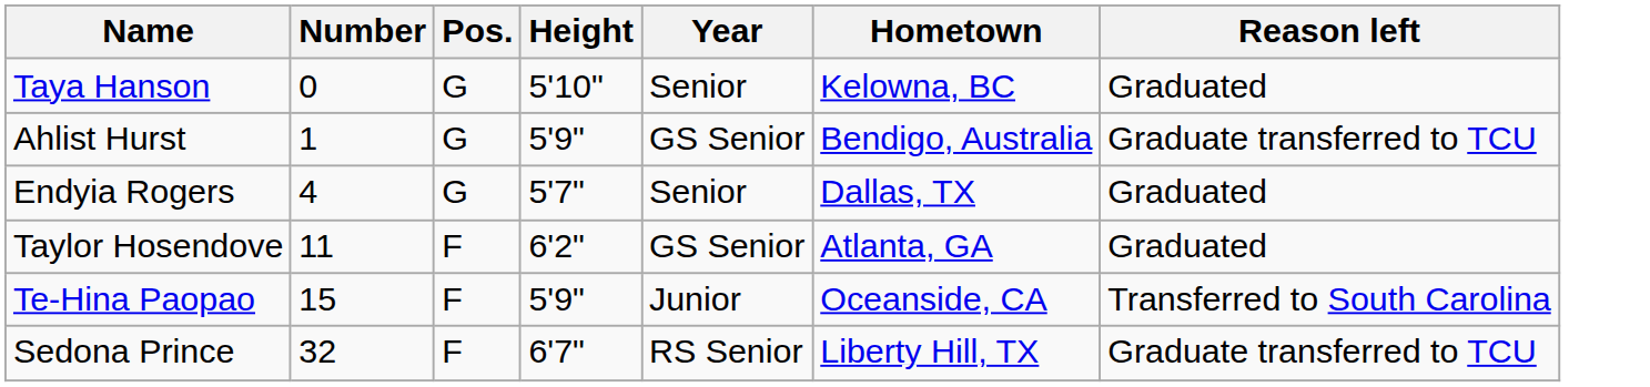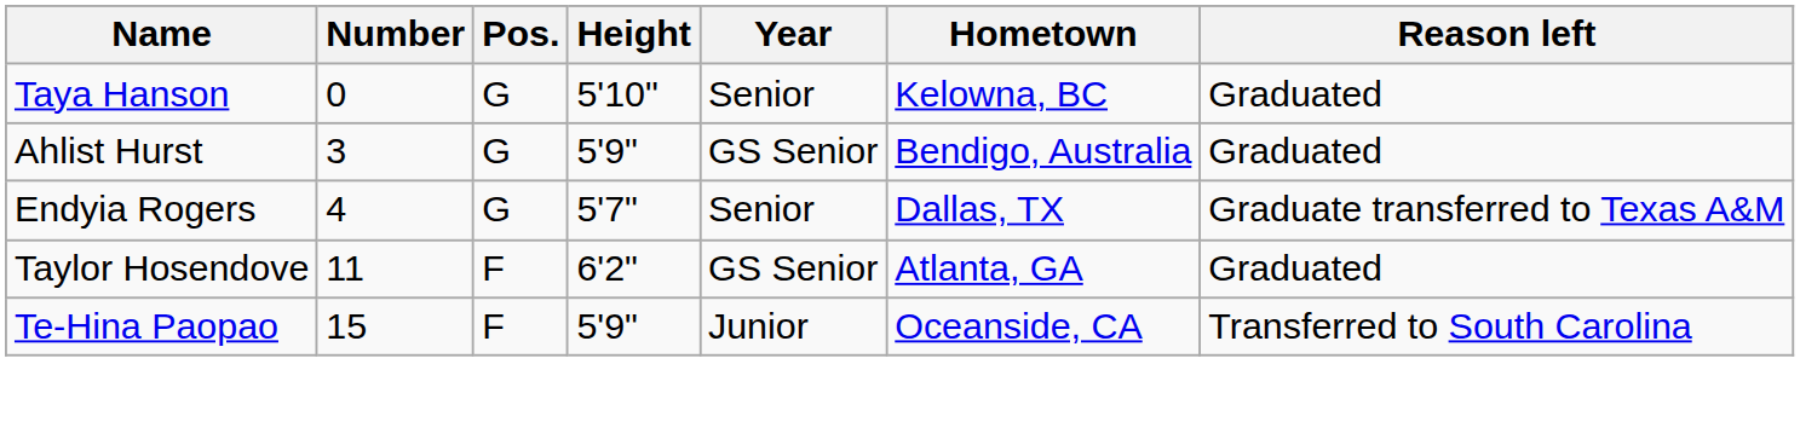Ahlist Hurst | Number: 1 -> 3
Ahlist Hurst | Reason left: Graduate transferred to TCU -> Graduated
Endyia Rogers | Reason left: Graduated -> Graduate transferred to Texas A&M
- row: Sedona Prince | 32 | F | 6'7" | RS Senior | Liberty Hill, TX | Graduate transferred to TCU
